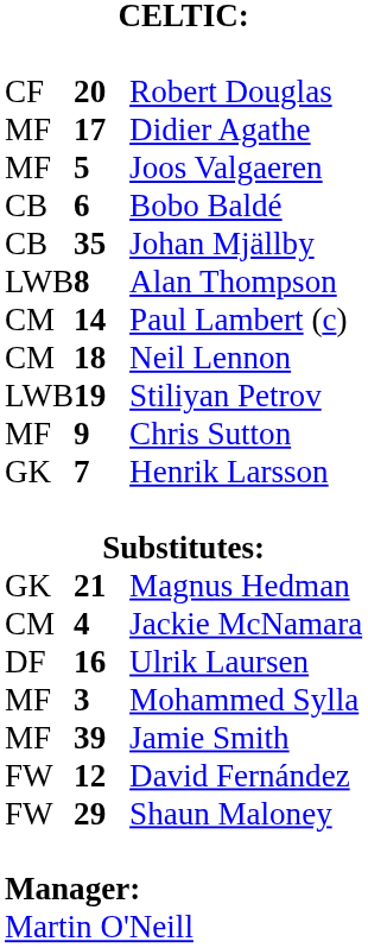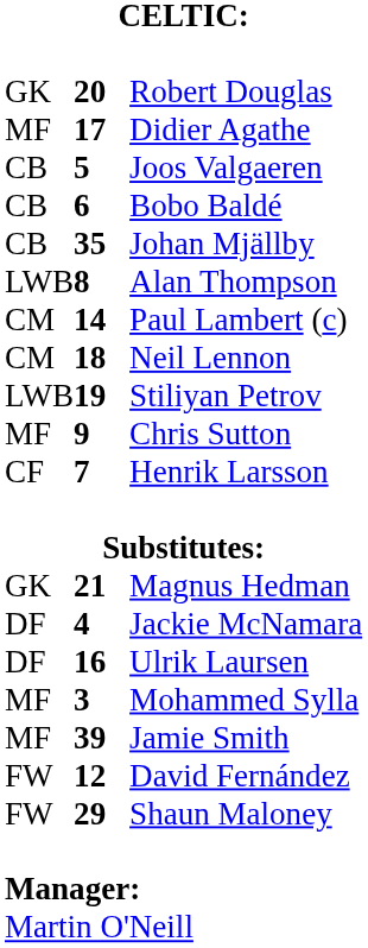Robert Douglas | column 1: CF -> GK
Joos Valgaeren | column 1: MF -> CB
Henrik Larsson | column 1: GK -> CF
Jackie McNamara | column 1: CM -> DF
